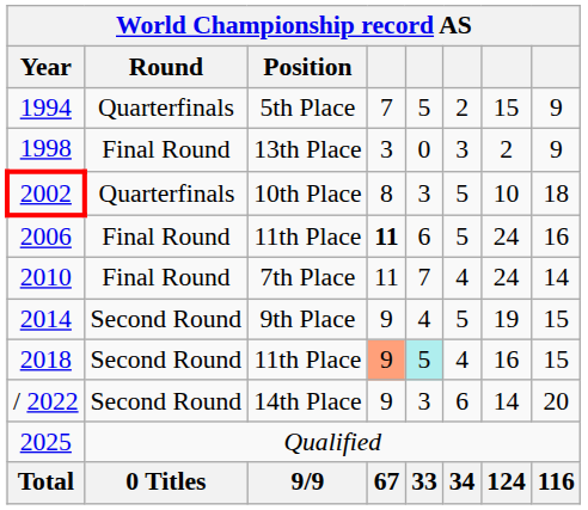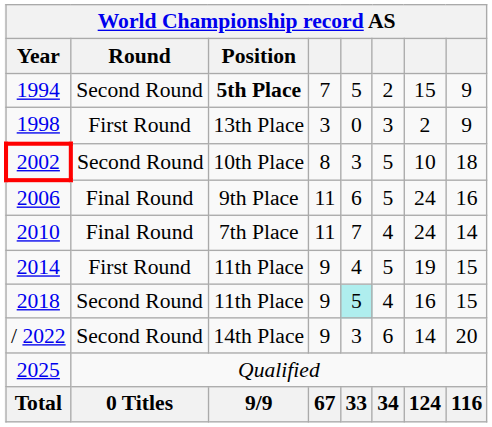1994 | Round: Quarterfinals -> Second Round
1994 | Position: normal -> bold
1998 | Round: Final Round -> First Round
2002 | Round: Quarterfinals -> Second Round
2006 | Position: 11th Place -> 9th Place
2006 | column 4: bold -> normal
2014 | Round: Second Round -> First Round
2014 | Position: 9th Place -> 11th Place
2018 | column 4: lightsalmon background -> no background
